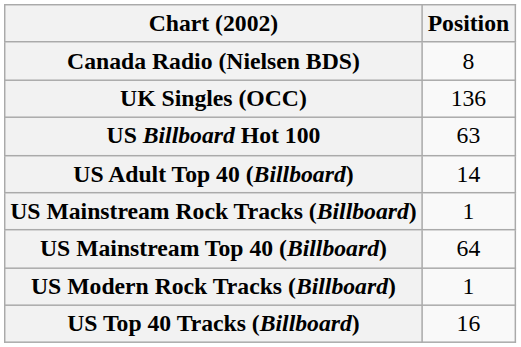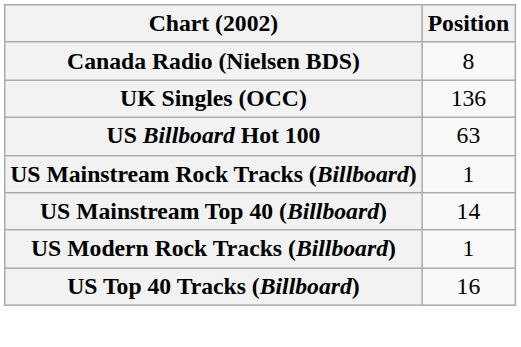- row: US Adult Top 40 (Billboard) | 14
US Mainstream Top 40 (Billboard) | Position: 64 -> 14
